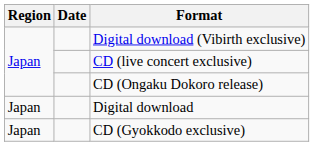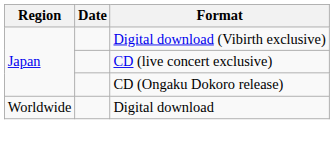Digital download | Region: Japan -> Worldwide
- row: Japan | CD (Gyokkodo exclusive)
